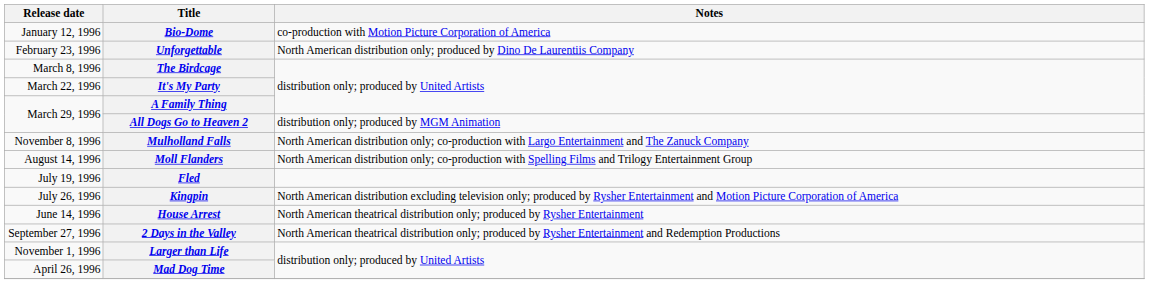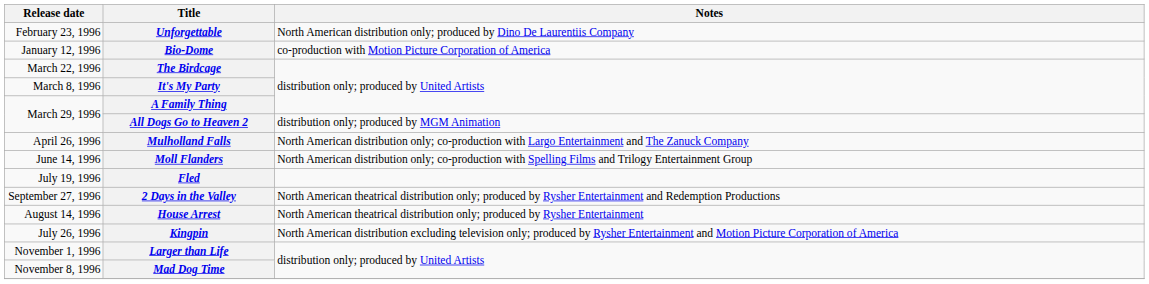rows swapped: Bio-Dome <-> Unforgettable
The Birdcage | Release date: March 8, 1996 -> March 22, 1996
It's My Party | Release date: March 22, 1996 -> March 8, 1996
Mulholland Falls | Release date: November 8, 1996 -> April 26, 1996
Moll Flanders | Release date: August 14, 1996 -> June 14, 1996
rows swapped: Kingpin <-> 2 Days in the Valley
House Arrest | Release date: June 14, 1996 -> August 14, 1996
Mad Dog Time | Release date: April 26, 1996 -> November 8, 1996
